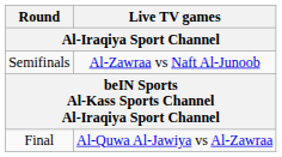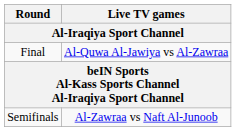rows swapped: Semifinals <-> Final
